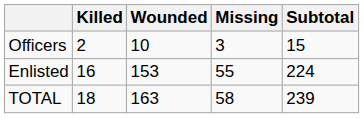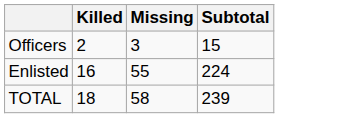- column: Wounded | 10 | 153 | 163
